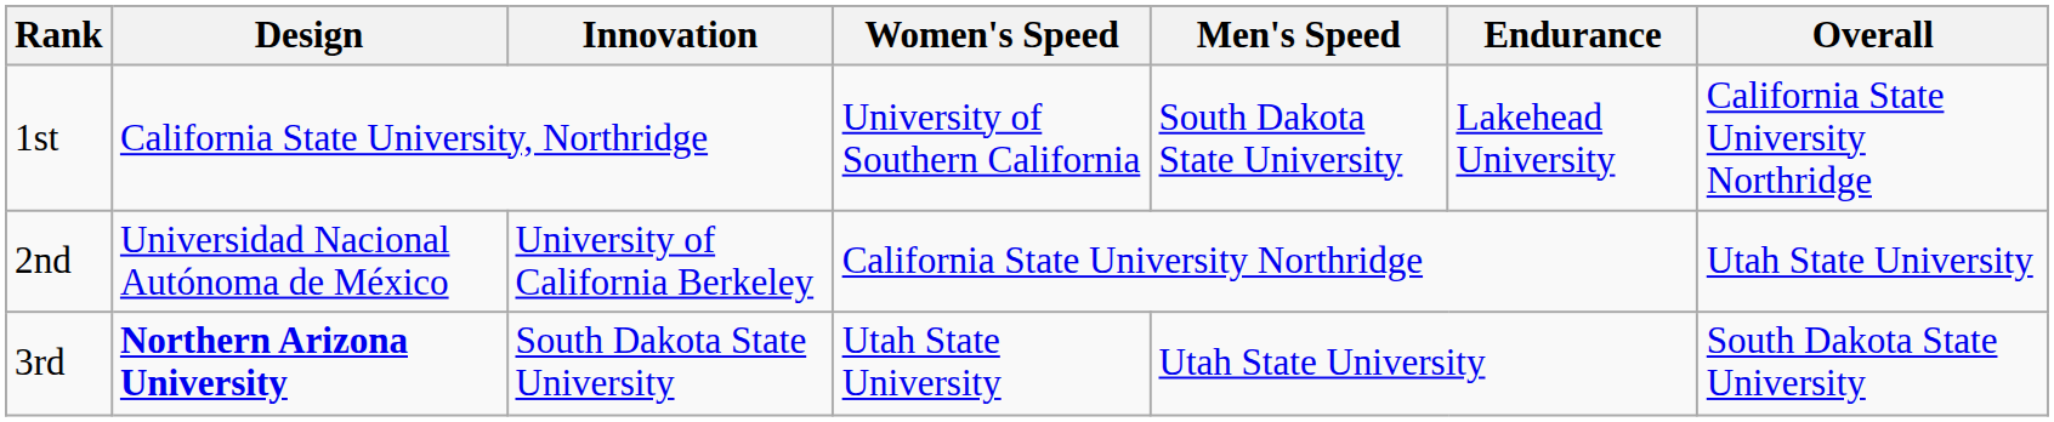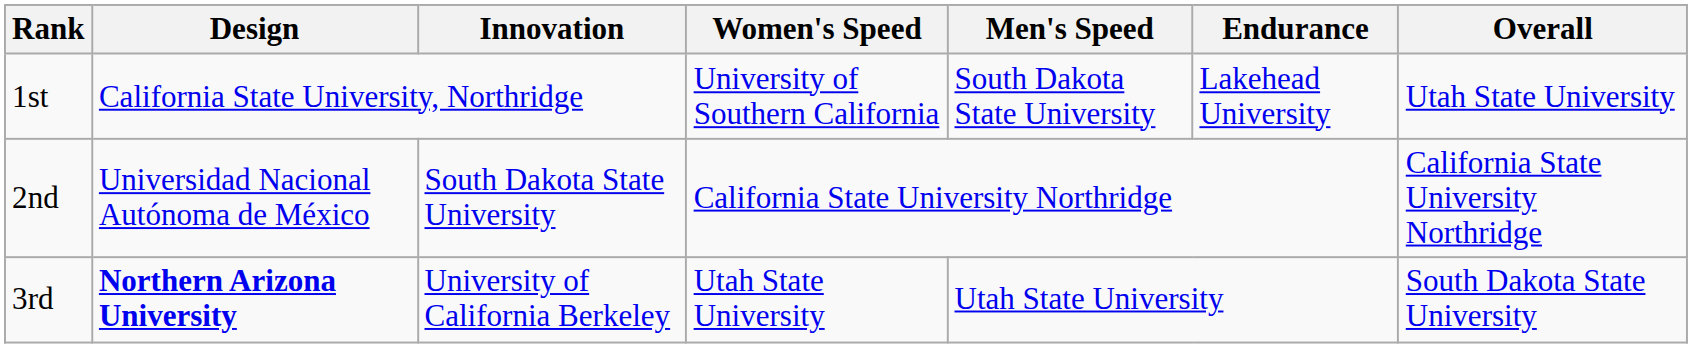1st | Overall: California State University Northridge -> Utah State University
2nd | Innovation: University of California Berkeley -> South Dakota State University
2nd | Overall: Utah State University -> California State University Northridge
3rd | Innovation: South Dakota State University -> University of California Berkeley
